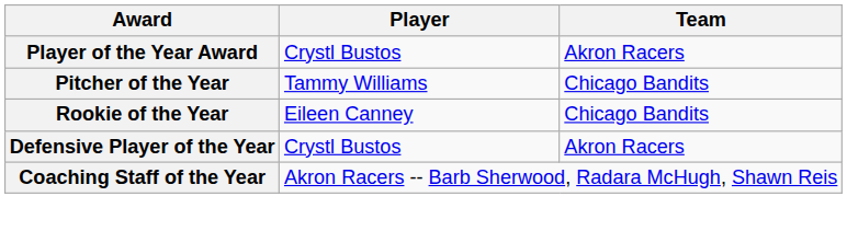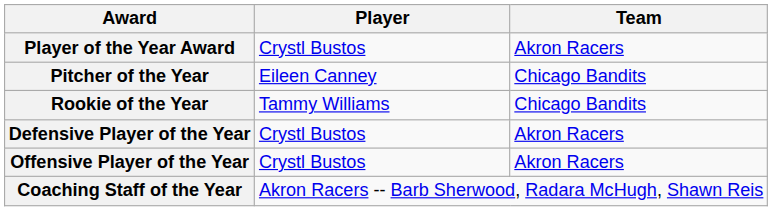Pitcher of the Year | Player: Tammy Williams -> Eileen Canney
Rookie of the Year | Player: Eileen Canney -> Tammy Williams
+ row: Offensive Player of the Year | Crystl Bustos | Akron Racers
